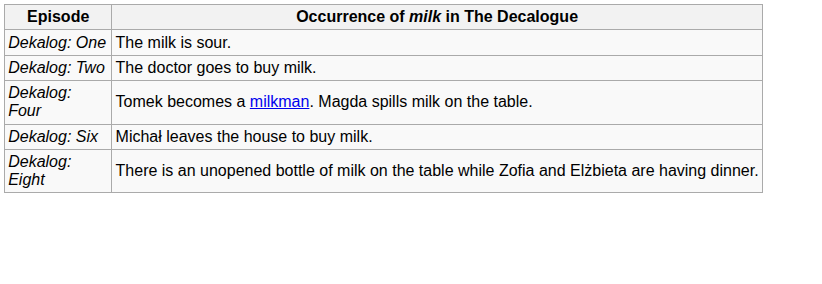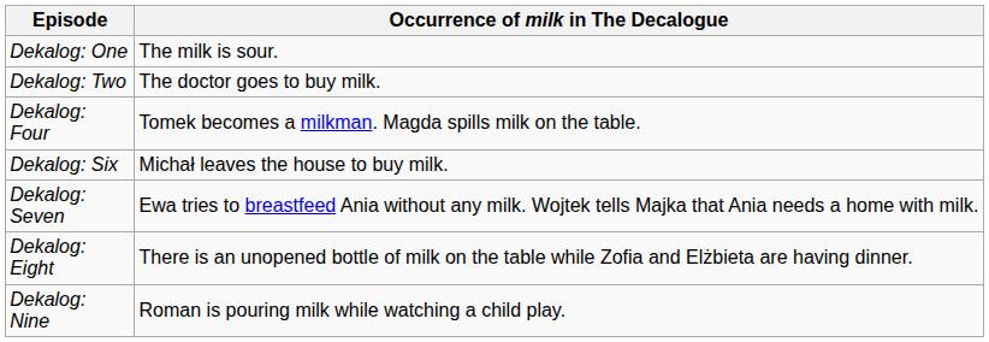+ row: Dekalog: Seven | Ewa tries to breastfeed Ania without any milk. Wojtek tells Majka that Ania needs a home with milk.
+ row: Dekalog: Nine | Roman is pouring milk while watching a child play.
